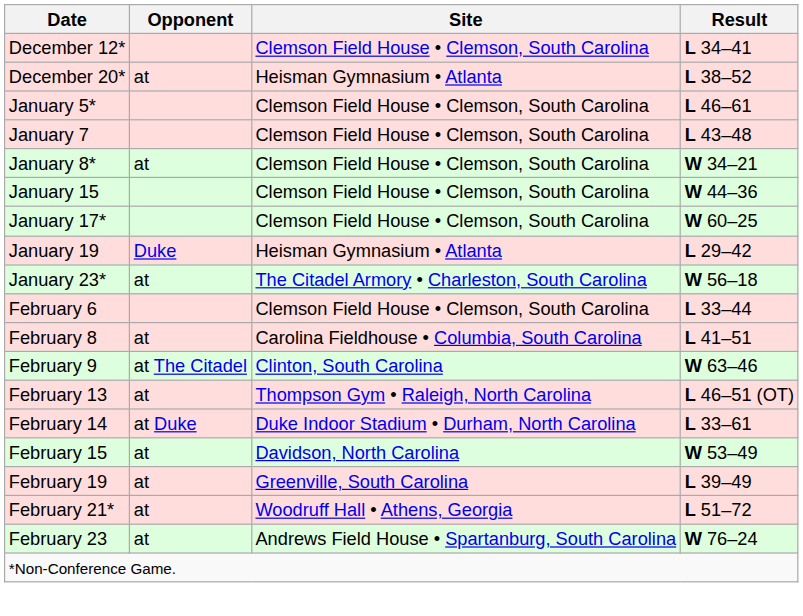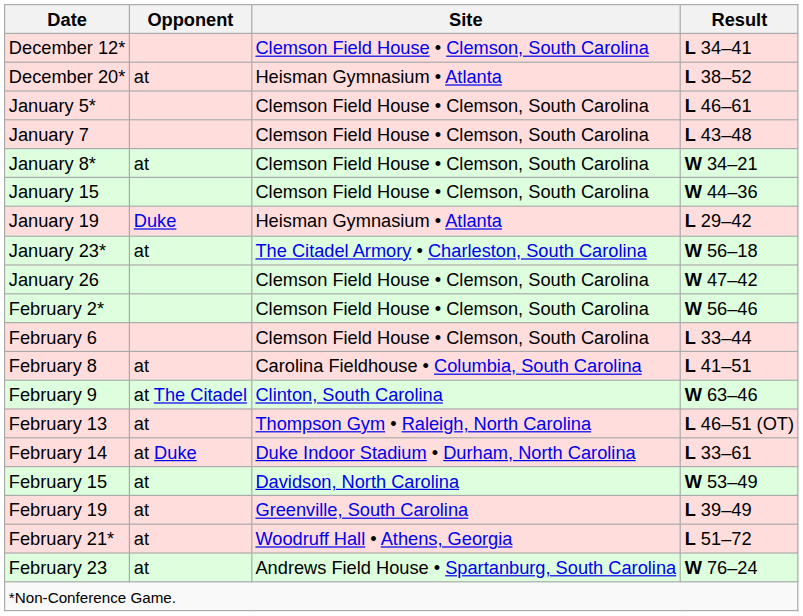- row: January 17* | Clemson Field House • Clemson, South Carolina | W 60–25
+ row: January 26 | Clemson Field House • Clemson, South Carolina | W 47–42
+ row: February 2* | Clemson Field House • Clemson, South Carolina | W 56–46
